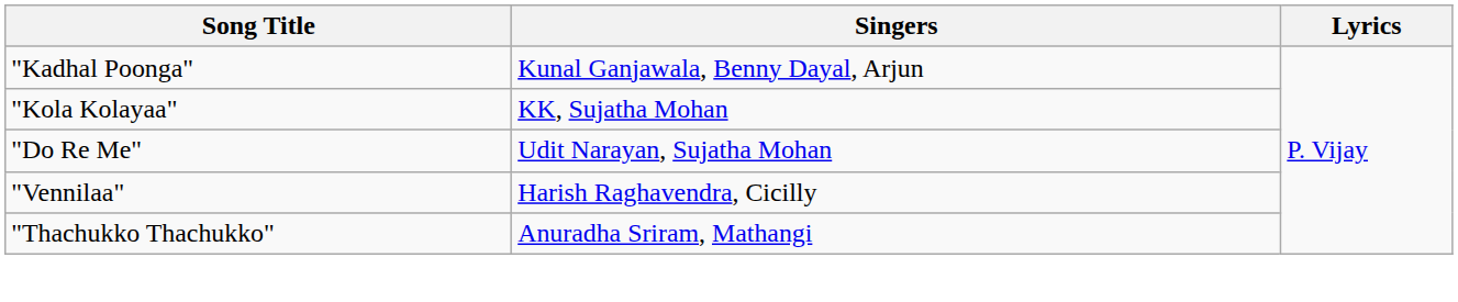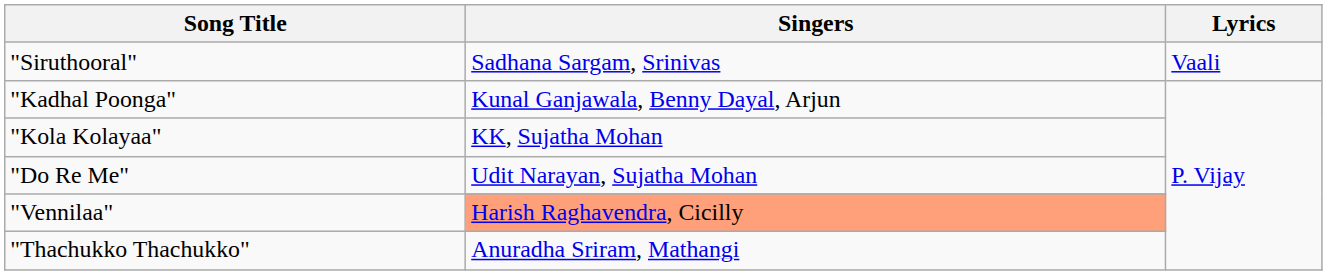+ row: "Siruthooral" | Sadhana Sargam, Srinivas | Vaali
"Vennilaa" | Singers: no background -> lightsalmon background
